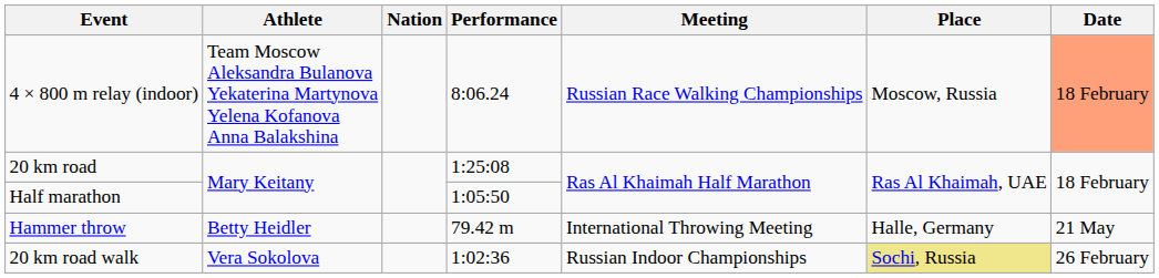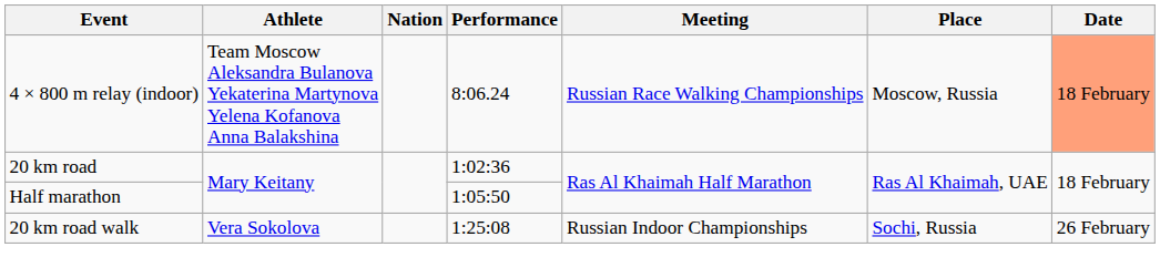20 km road | Performance: 1:25:08 -> 1:02:36
- row: Hammer throw | Betty Heidler | 79.42 m | International Throwing Meeting | Halle, Germany | 21 May
20 km road walk | Performance: 1:02:36 -> 1:25:08
20 km road walk | Place: khaki background -> no background
